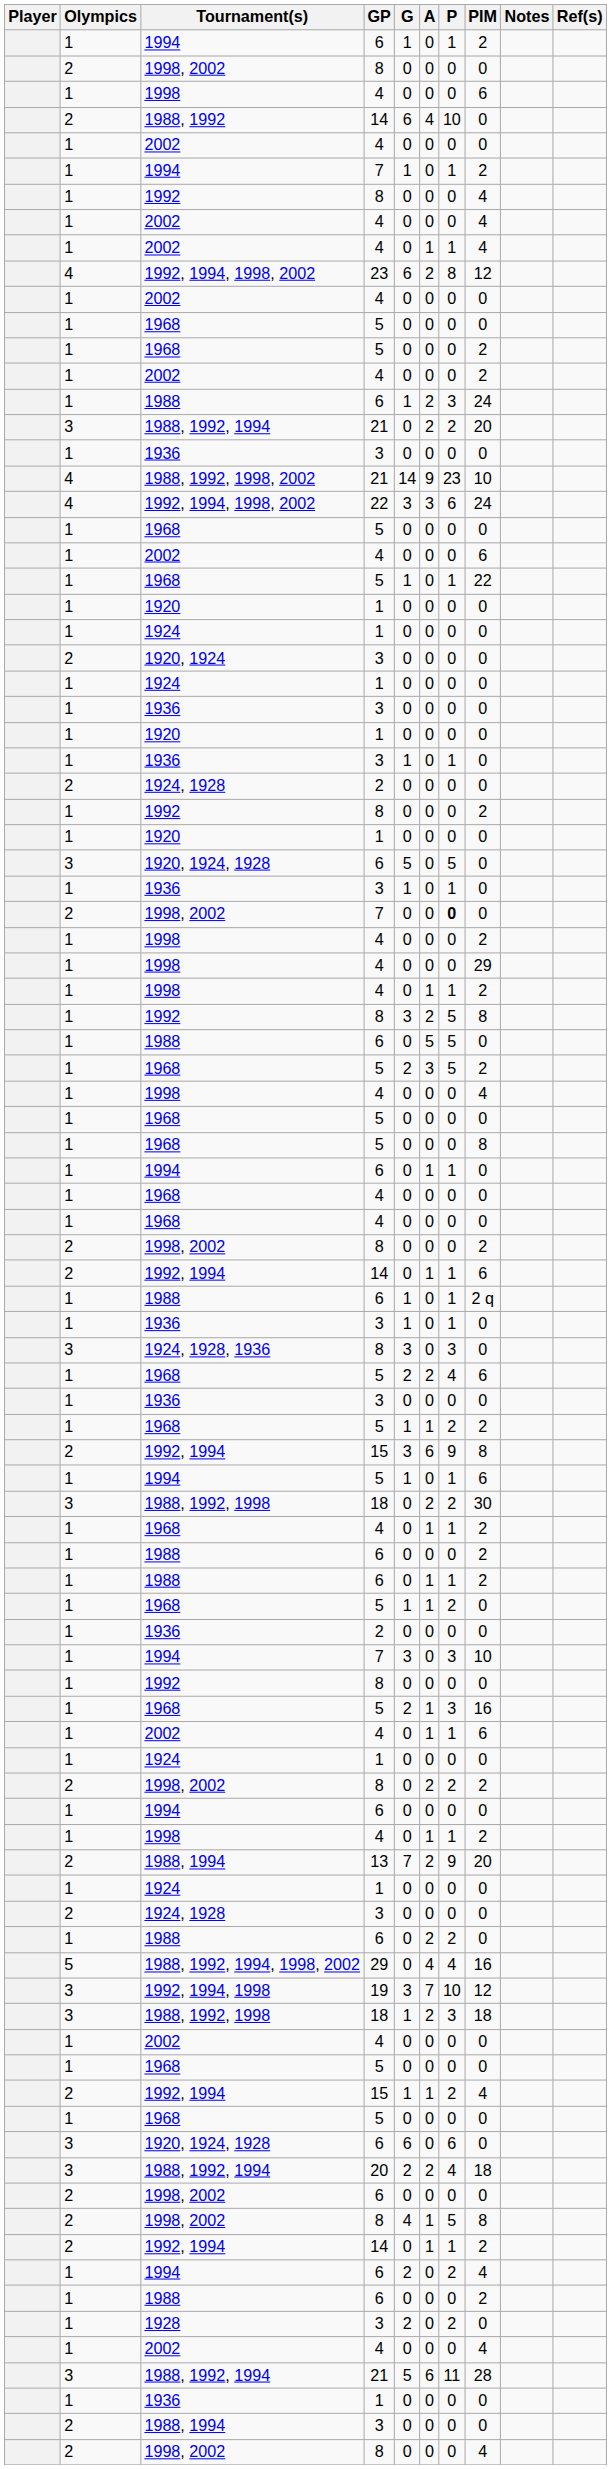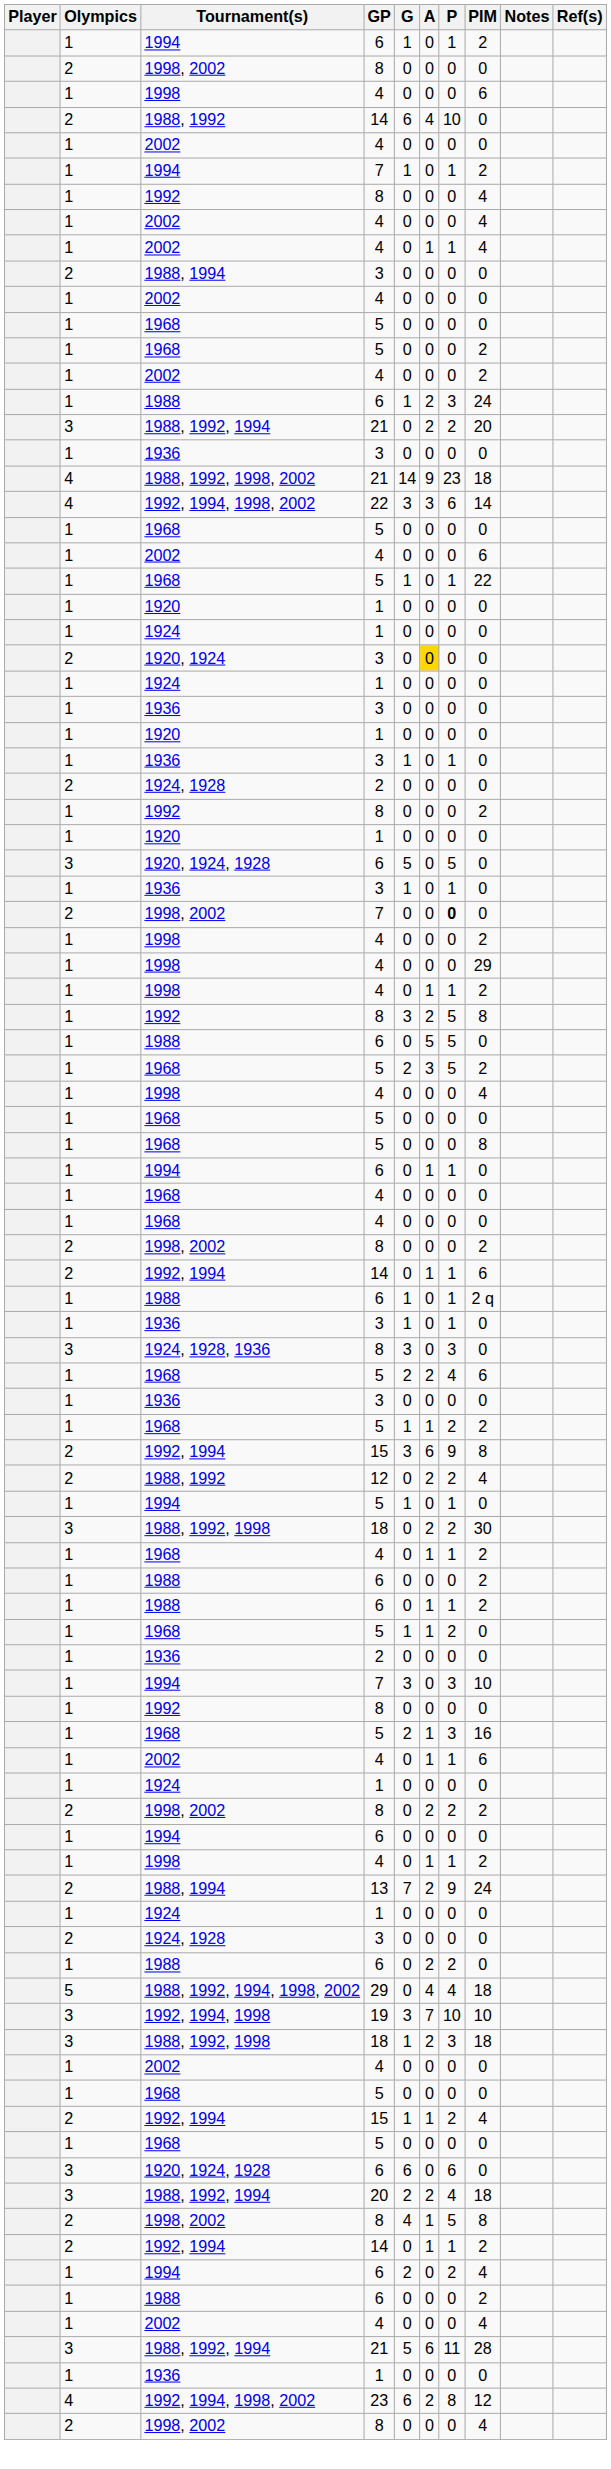rows swapped: 1992, 1994, 1998, 2002 / 23 <-> 1988, 1994 / 3
1988, 1992, 1998, 2002 | PIM: 10 -> 18
1992, 1994, 1998, 2002 / 22 | PIM: 24 -> 14
1920, 1924 | A: no background -> gold background
+ row: 2 | 1988, 1992 | 12 | 0 | 2 | 2 | 4
1994 / 5 | PIM: 6 -> 0
1988, 1994 / 13 | PIM: 20 -> 24
1988, 1992, 1994, 1998, 2002 | PIM: 16 -> 18
1992, 1994, 1998 | PIM: 12 -> 10
- row: 2 | 1998, 2002 | 6 | 0 | 0 | 0 | 0
- row: 1 | 1928 | 3 | 2 | 0 | 2 | 0
